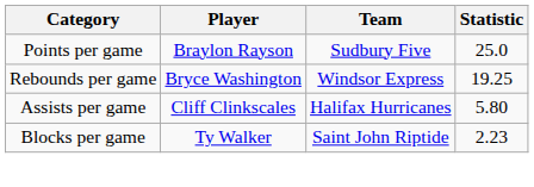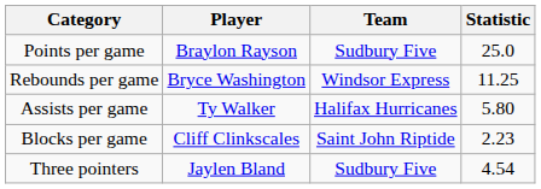Rebounds per game | Statistic: 19.25 -> 11.25
Assists per game | Player: Cliff Clinkscales -> Ty Walker
Blocks per game | Player: Ty Walker -> Cliff Clinkscales
+ row: Three pointers | Jaylen Bland | Sudbury Five | 4.54
